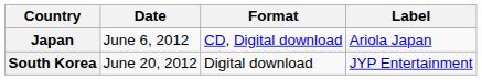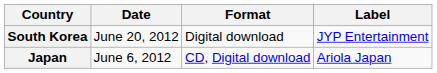rows swapped: Japan <-> South Korea
